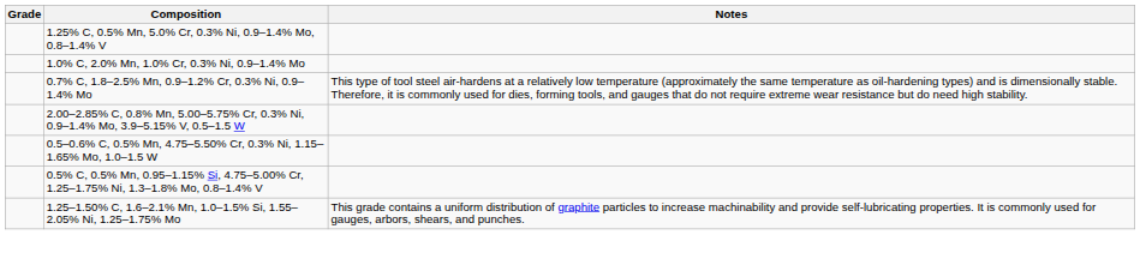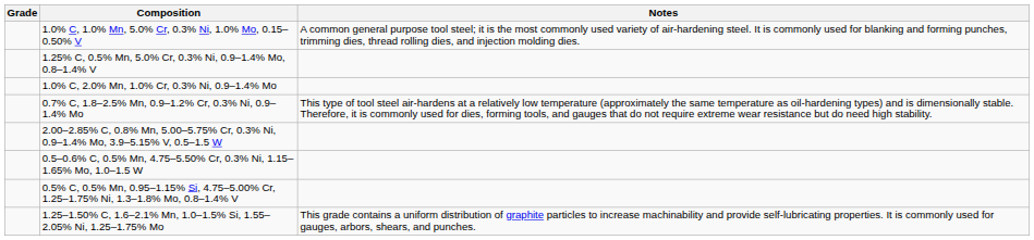+ row: 1.0% C, 1.0% Mn, 5.0% Cr, 0.3% Ni, 1.0% Mo, 0.15–0.50% V | A common general purpose tool steel; it is the most commonly used variety of air-hardening steel. It is commonly used for blanking and forming punches, trimming dies, thread rolling dies, and injection molding dies.
